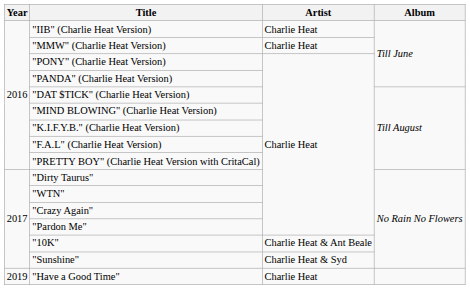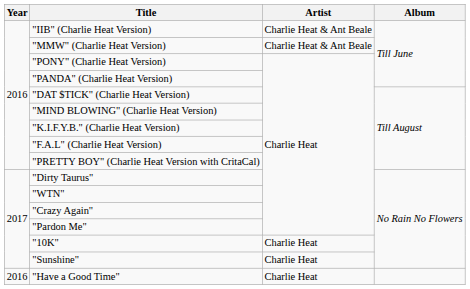"IIB" (Charlie Heat Version) | Artist: Charlie Heat -> Charlie Heat & Ant Beale
"MMW" (Charlie Heat Version) | Artist: Charlie Heat -> Charlie Heat & Ant Beale
"10K" | Artist: Charlie Heat & Ant Beale -> Charlie Heat
"Sunshine" | Artist: Charlie Heat & Syd -> Charlie Heat
"Have a Good Time" | Year: 2019 -> 2016
